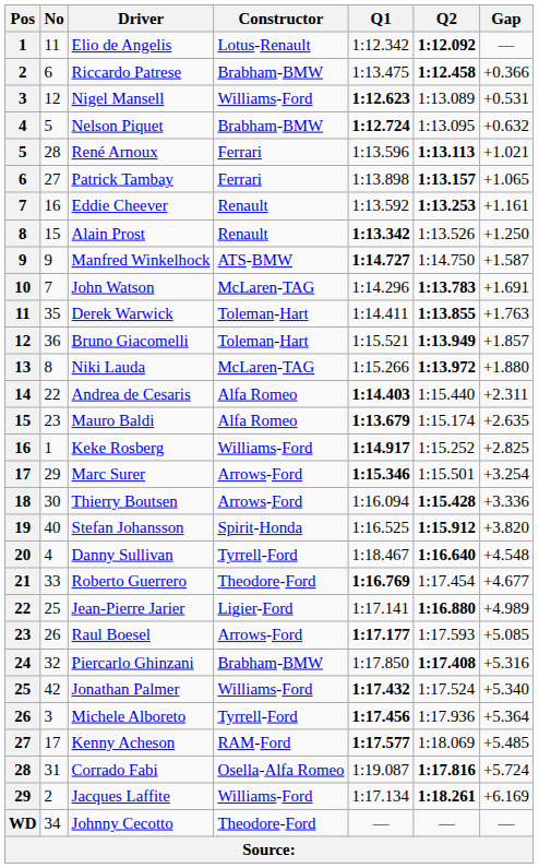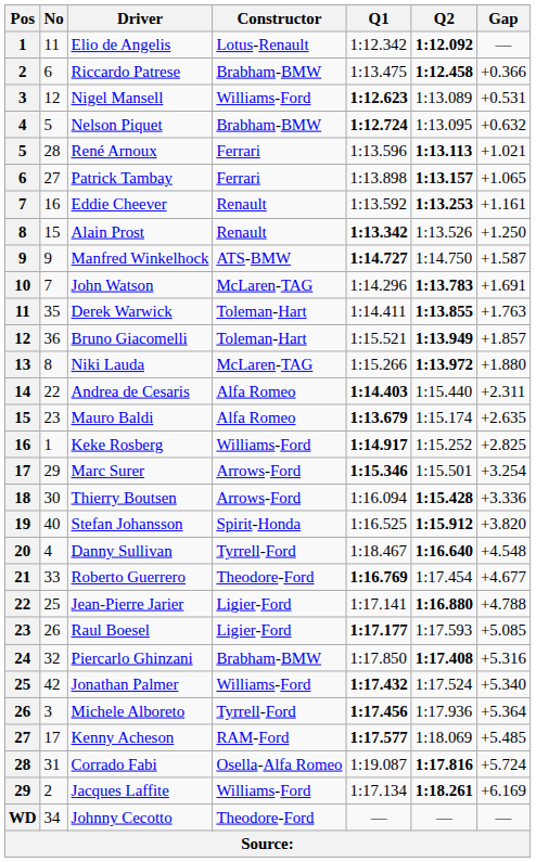Jean-Pierre Jarier | Gap: +4.989 -> +4.788
Raul Boesel | Constructor: Arrows-Ford -> Ligier-Ford
